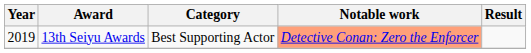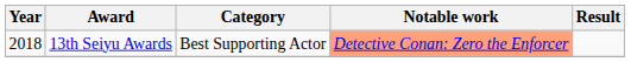13th Seiyu Awards | Year: 2019 -> 2018
